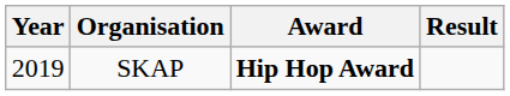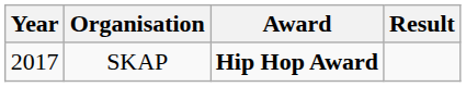SKAP | Year: 2019 -> 2017
